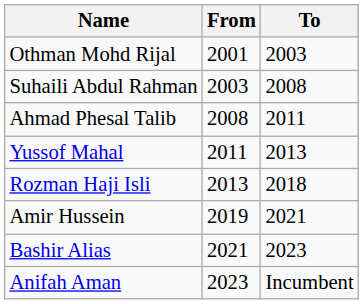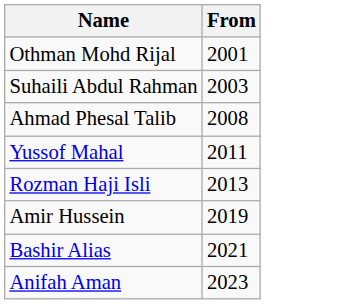- column: To | 2003 | 2008 | 2011 | 2013 | 2018 | 2021 | 2023 | Incumbent
